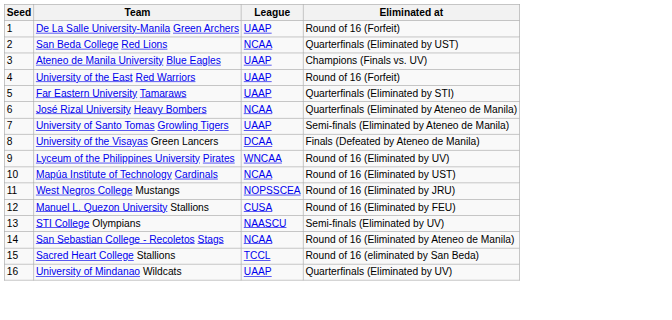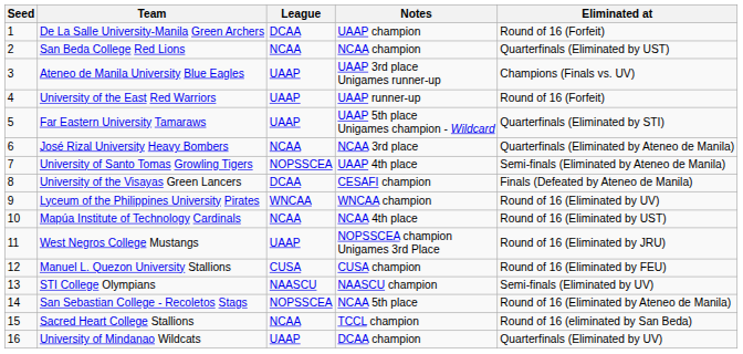+ column: Notes | UAAP champion | NCAA champion | UAAP 3rd place Unigames runner-up | UAAP runner-up | UAAP 5th place Unigames champion - Wildcard | NCAA 3rd place | UAAP 4th place | CESAFI champion | WNCAA champion | NCAA 4th place | NOPSSCEA champion Unigames 3rd Place | CUSA champion | NAASCU champion | NCAA 5th place | TCCL champion | DCAA champion
De La Salle University-Manila Green Archers | League: UAAP -> DCAA
University of Santo Tomas Growling Tigers | League: UAAP -> NOPSSCEA
West Negros College Mustangs | League: NOPSSCEA -> UAAP
San Sebastian College - Recoletos Stags | League: NCAA -> NOPSSCEA
Sacred Heart College Stallions | League: TCCL -> NCAA
